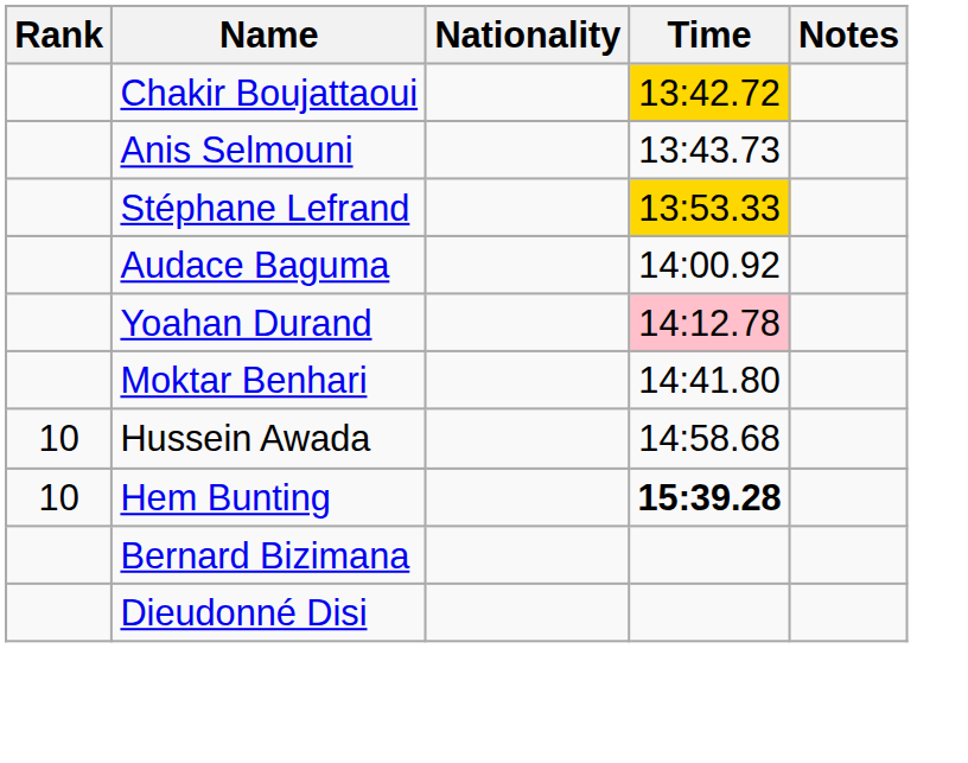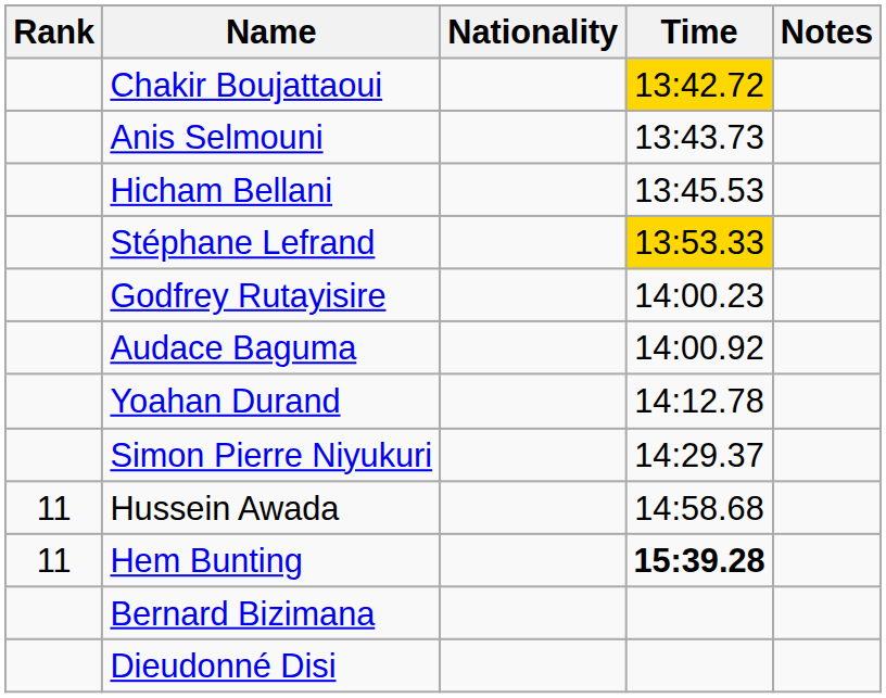+ row: Hicham Bellani | 13:45.53
+ row: Godfrey Rutayisire | 14:00.23
Yoahan Durand | Time: pink background -> no background
+ row: Simon Pierre Niyukuri | 14:29.37
- row: Moktar Benhari | 14:41.80
Hussein Awada | Rank: 10 -> 11
Hem Bunting | Rank: 10 -> 11
